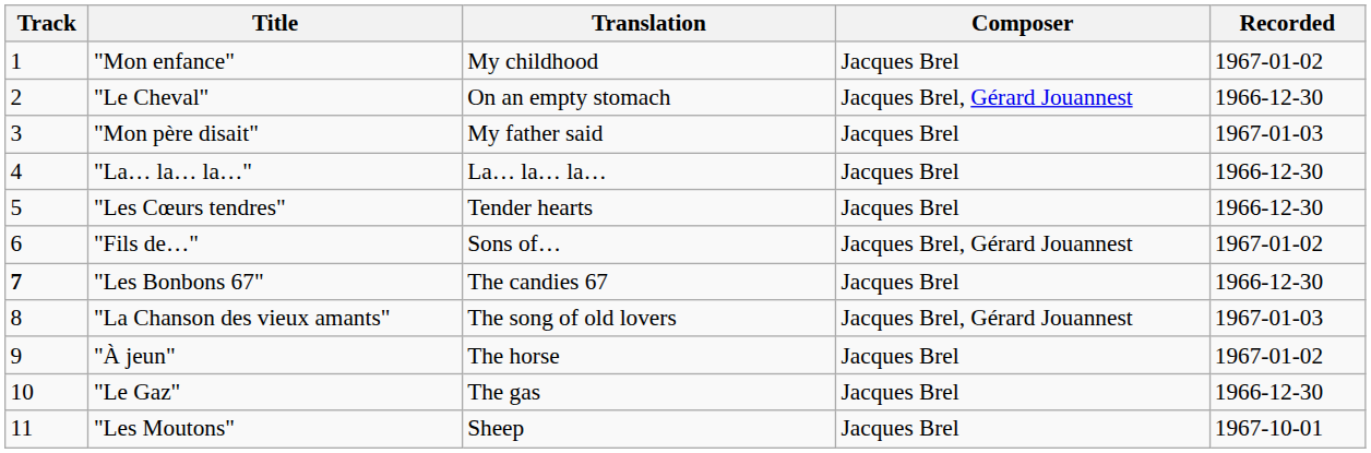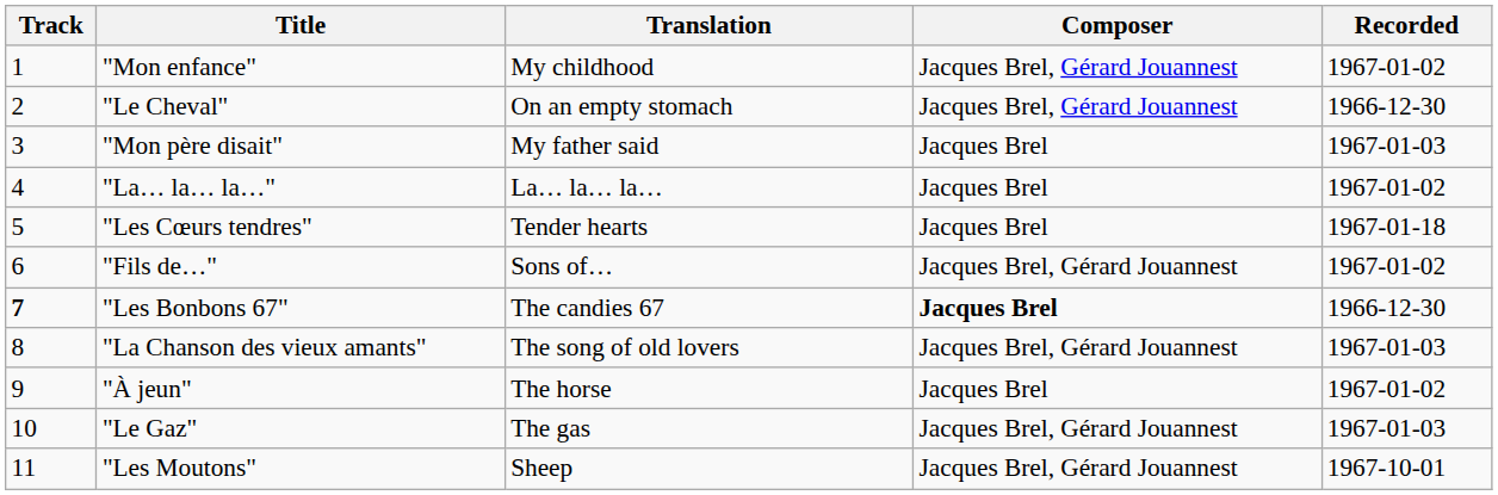"Mon enfance" | Composer: Jacques Brel -> Jacques Brel, Gérard Jouannest
"La… la… la…" | Recorded: 1966-12-30 -> 1967-01-02
"Les Cœurs tendres" | Recorded: 1966-12-30 -> 1967-01-18
"Les Bonbons 67" | Composer: normal -> bold
"Le Gaz" | Composer: Jacques Brel -> Jacques Brel, Gérard Jouannest
"Le Gaz" | Recorded: 1966-12-30 -> 1967-01-03
"Les Moutons" | Composer: Jacques Brel -> Jacques Brel, Gérard Jouannest
